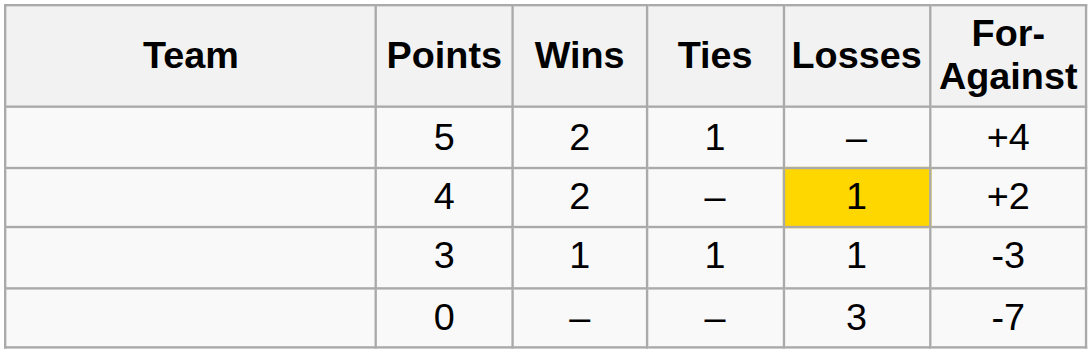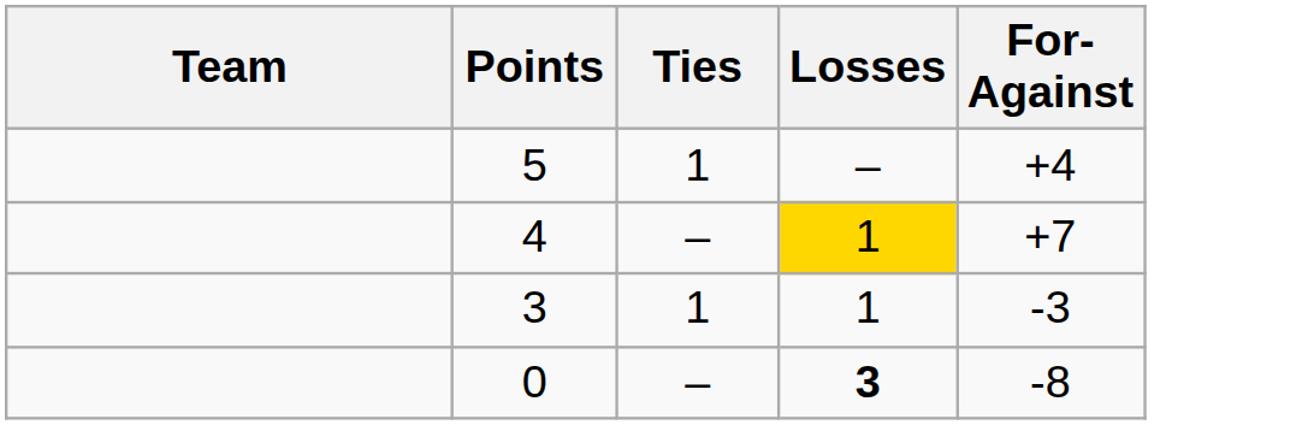- column: Wins | 2 | 2 | 1 | –
4 | For-Against: +2 -> +7
0 | Losses: normal -> bold
0 | For-Against: -7 -> -8
